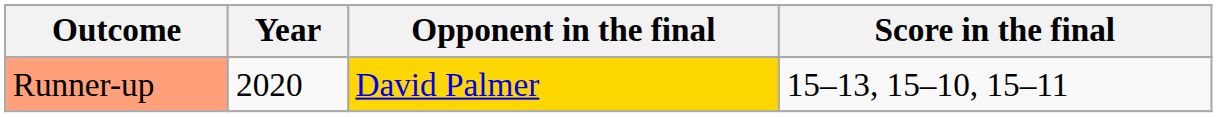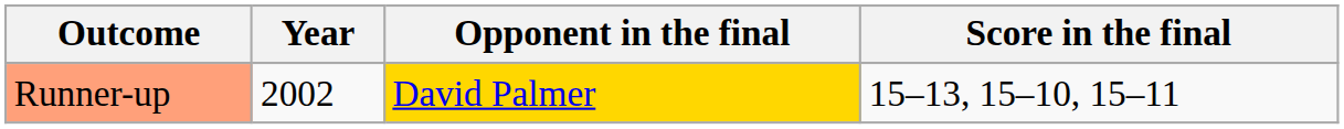Runner-up | Year: 2020 -> 2002
